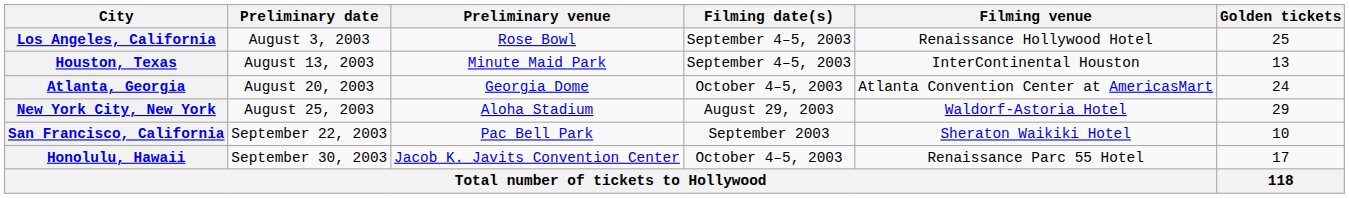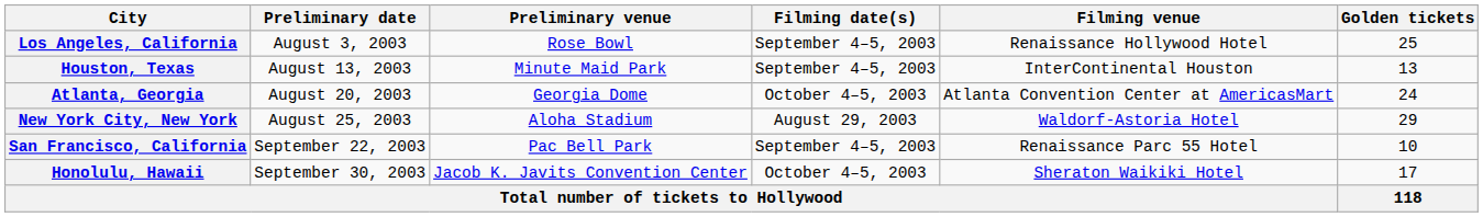San Francisco, California | Filming date(s): September 2003 -> September 4–5, 2003
San Francisco, California | Filming venue: Sheraton Waikiki Hotel -> Renaissance Parc 55 Hotel
Honolulu, Hawaii | Filming venue: Renaissance Parc 55 Hotel -> Sheraton Waikiki Hotel
